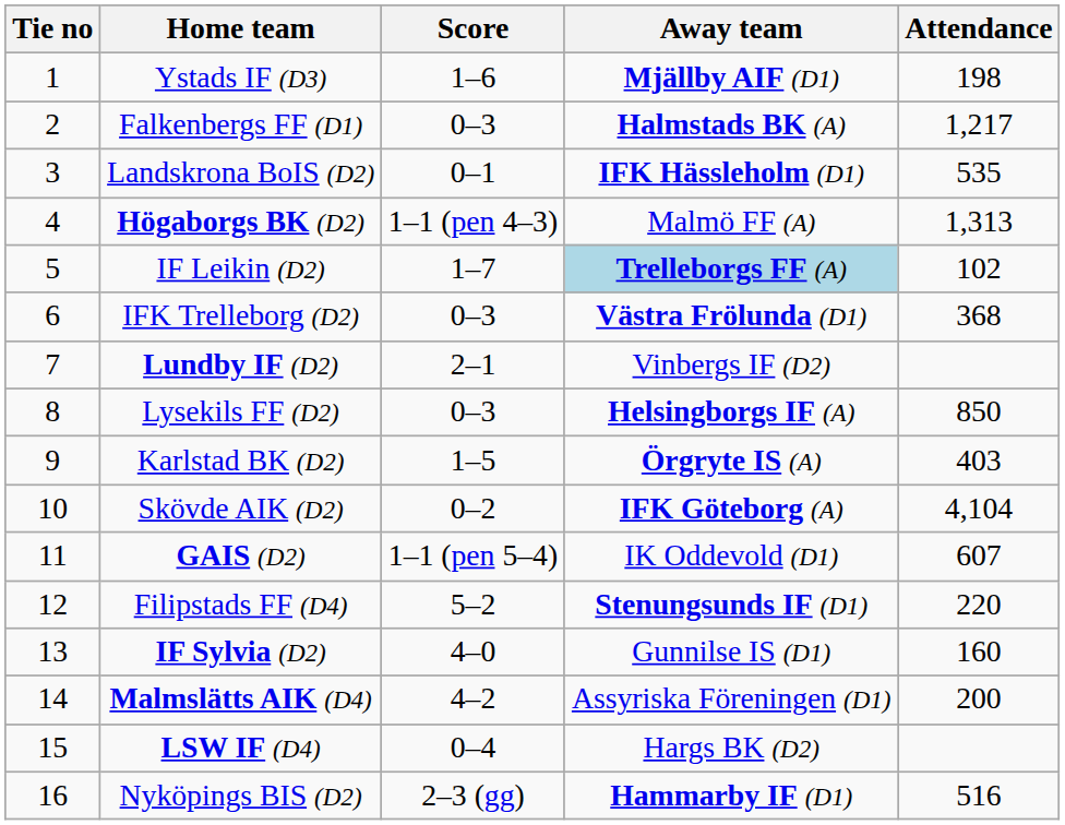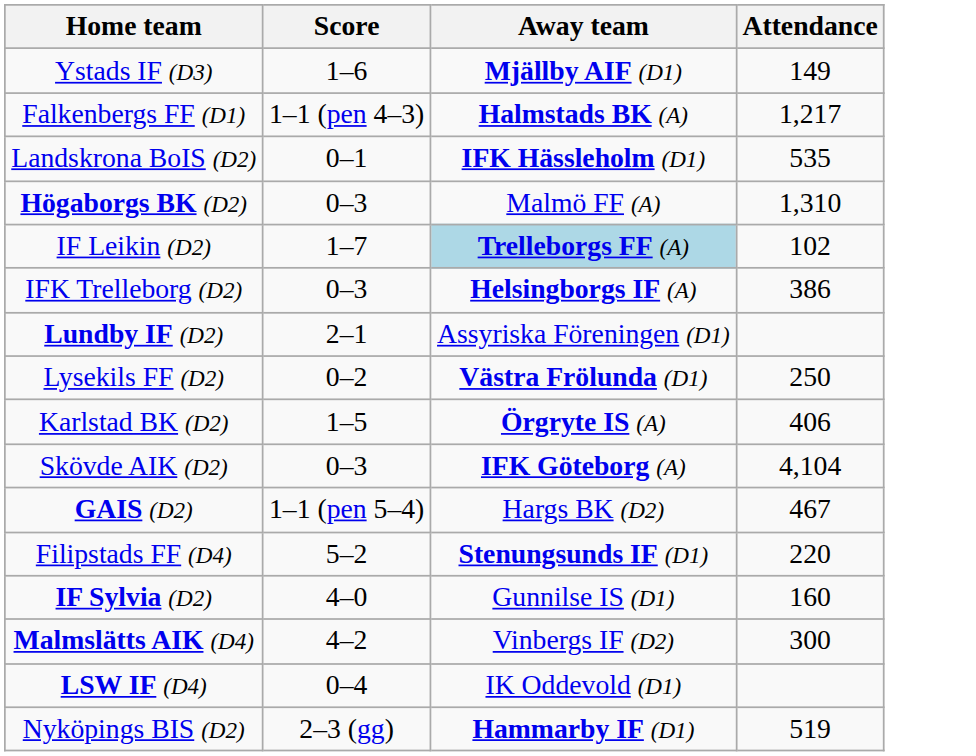- column: Tie no | 1 | 2 | 3 | 4 | 5 | 6 | 7 | 8 | 9 | 10 | 11 | 12 | 13 | 14 | 15 | 16
Ystads IF (D3) | Attendance: 198 -> 149
Falkenbergs FF (D1) | Score: 0–3 -> 1–1 (pen 4–3)
Högaborgs BK (D2) | Score: 1–1 (pen 4–3) -> 0–3
Högaborgs BK (D2) | Attendance: 1,313 -> 1,310
IFK Trelleborg (D2) | Away team: Västra Frölunda (D1) -> Helsingborgs IF (A)
IFK Trelleborg (D2) | Attendance: 368 -> 386
Lundby IF (D2) | Away team: Vinbergs IF (D2) -> Assyriska Föreningen (D1)
Lysekils FF (D2) | Score: 0–3 -> 0–2
Lysekils FF (D2) | Away team: Helsingborgs IF (A) -> Västra Frölunda (D1)
Lysekils FF (D2) | Attendance: 850 -> 250
Karlstad BK (D2) | Attendance: 403 -> 406
Skövde AIK (D2) | Score: 0–2 -> 0–3
GAIS (D2) | Away team: IK Oddevold (D1) -> Hargs BK (D2)
GAIS (D2) | Attendance: 607 -> 467
Malmslätts AIK (D4) | Away team: Assyriska Föreningen (D1) -> Vinbergs IF (D2)
Malmslätts AIK (D4) | Attendance: 200 -> 300
LSW IF (D4) | Away team: Hargs BK (D2) -> IK Oddevold (D1)
Nyköpings BIS (D2) | Attendance: 516 -> 519
